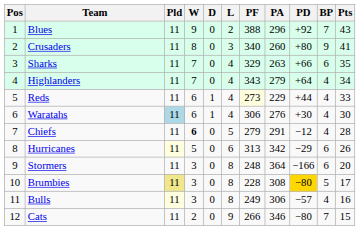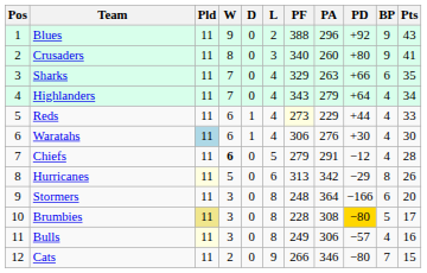Blues | BP: 7 -> 9
Hurricanes | BP: 6 -> 8
